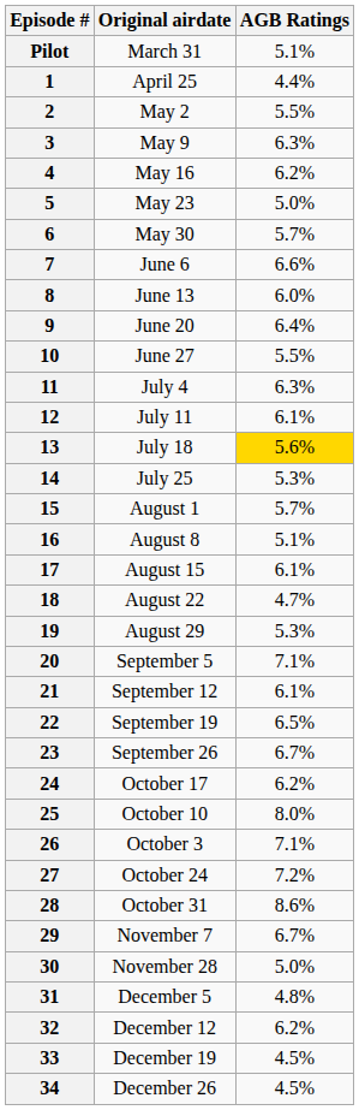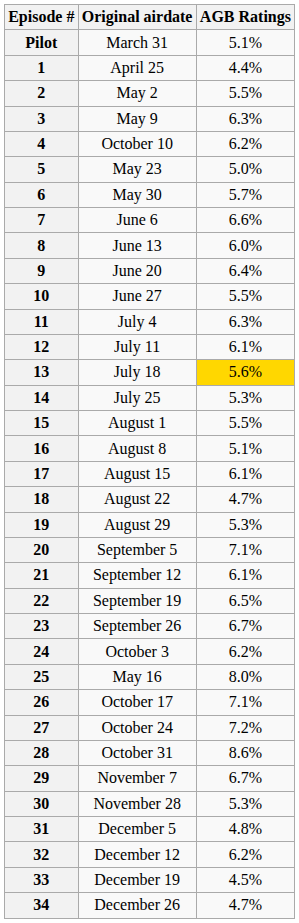4 | Original airdate: May 16 -> October 10
15 | AGB Ratings: 5.7% -> 5.5%
24 | Original airdate: October 17 -> October 3
25 | Original airdate: October 10 -> May 16
26 | Original airdate: October 3 -> October 17
30 | AGB Ratings: 5.0% -> 5.3%
34 | AGB Ratings: 4.5% -> 4.7%
